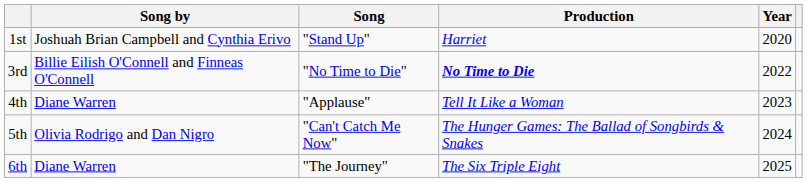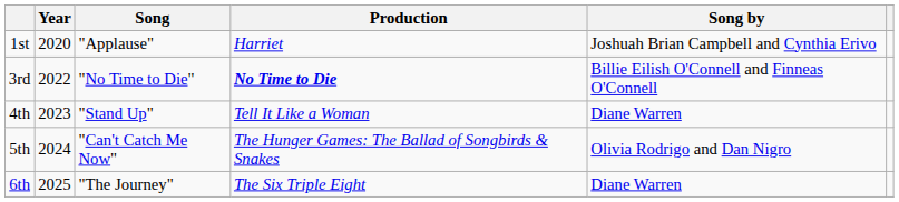columns swapped: Year <-> Song by
1st | Song: "Stand Up" -> "Applause"
4th | Song: "Applause" -> "Stand Up"
